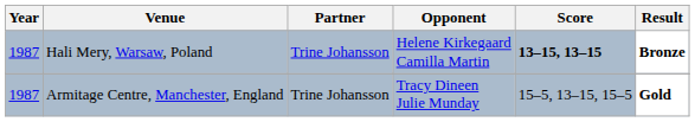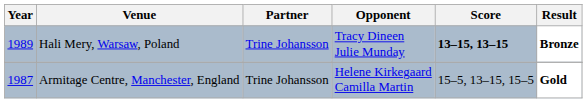Hali Mery, Warsaw, Poland | Year: 1987 -> 1989
Hali Mery, Warsaw, Poland | Opponent: Helene Kirkegaard Camilla Martin -> Tracy Dineen Julie Munday
Armitage Centre, Manchester, England | Opponent: Tracy Dineen Julie Munday -> Helene Kirkegaard Camilla Martin
